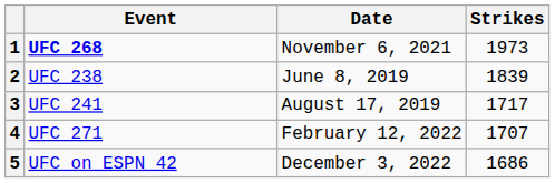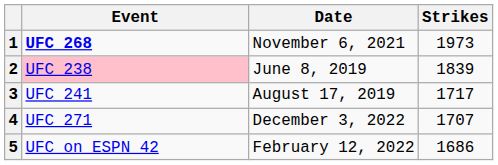2 | Event: no background -> pink background
4 | Date: February 12, 2022 -> December 3, 2022
5 | Date: December 3, 2022 -> February 12, 2022
